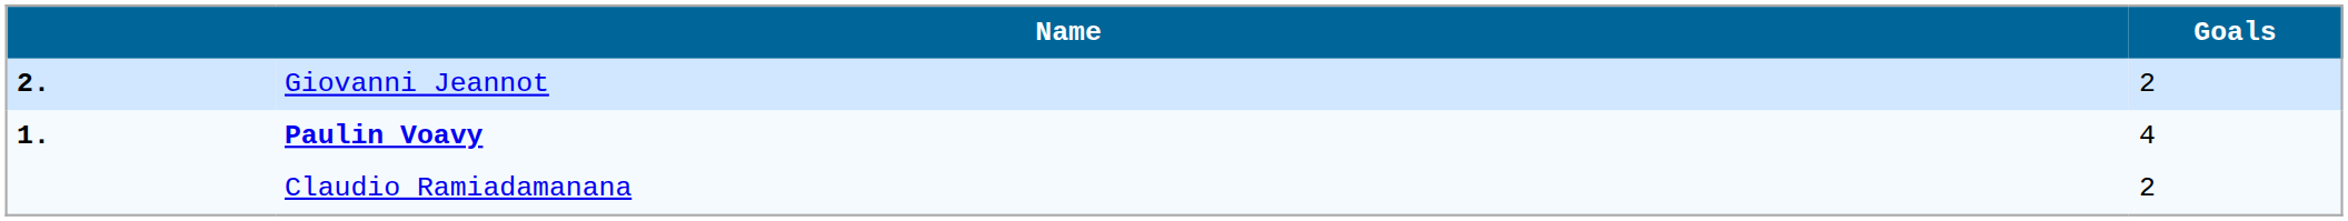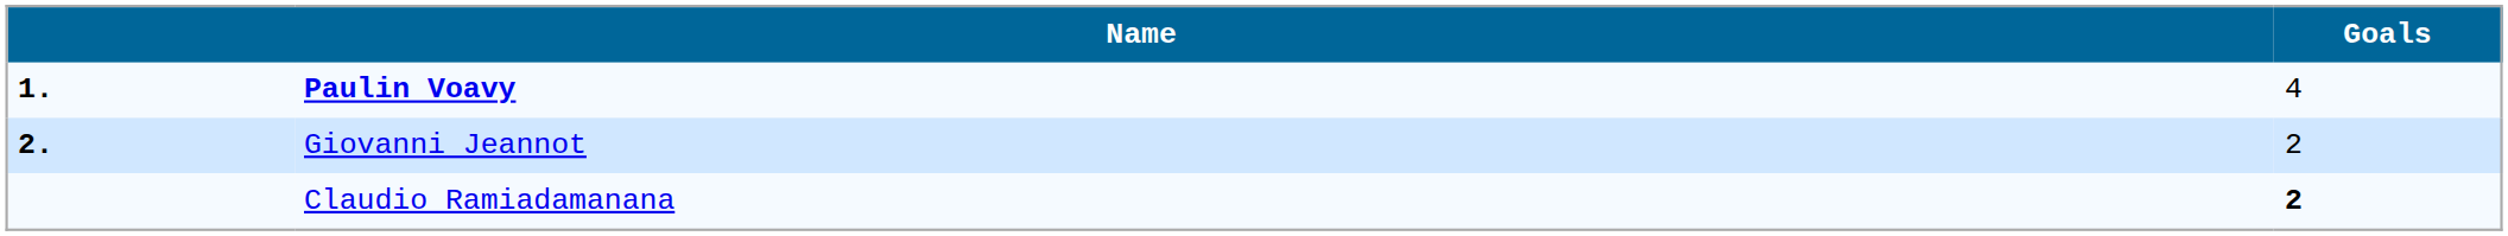rows swapped: Paulin Voavy <-> Giovanni Jeannot
Claudio Ramiadamanana | Goals: normal -> bold
